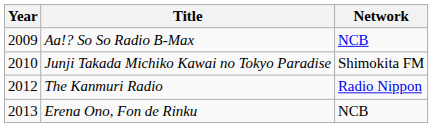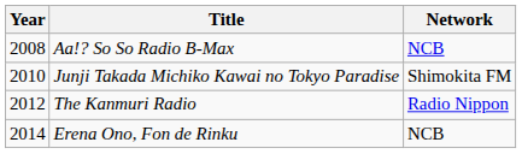Aa!? So So Radio B-Max | Year: 2009 -> 2008
Erena Ono, Fon de Rinku | Year: 2013 -> 2014
